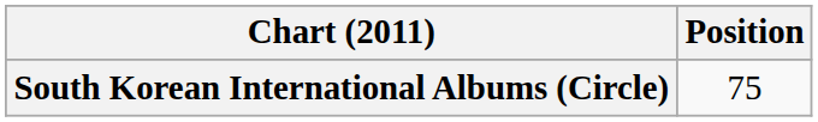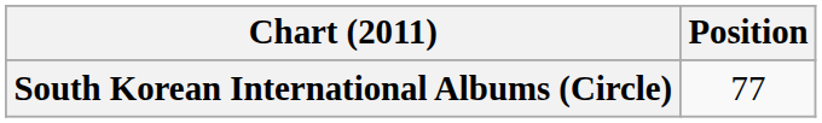South Korean International Albums (Circle) | Position: 75 -> 77
